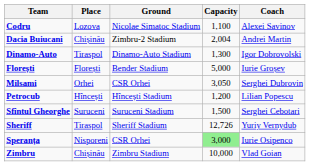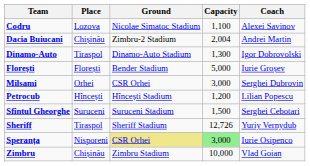Milsami | Capacity: 3,050 -> 3,000
Speranța | Ground: no background -> khaki background
